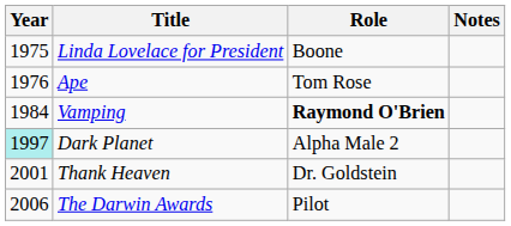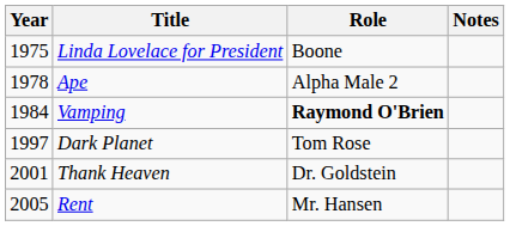Ape | Year: 1976 -> 1978
Ape | Role: Tom Rose -> Alpha Male 2
Dark Planet | Year: paleturquoise background -> no background
Dark Planet | Role: Alpha Male 2 -> Tom Rose
+ row: 2005 | Rent | Mr. Hansen
- row: 2006 | The Darwin Awards | Pilot
